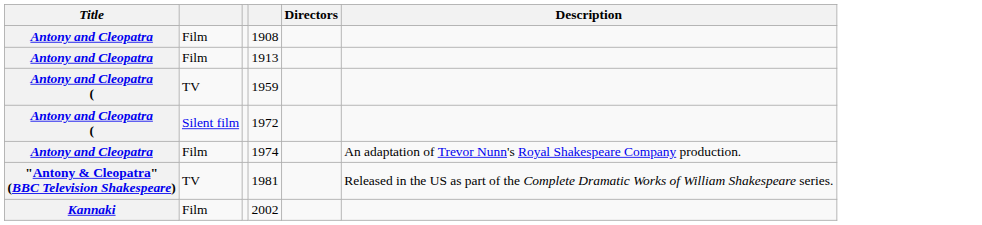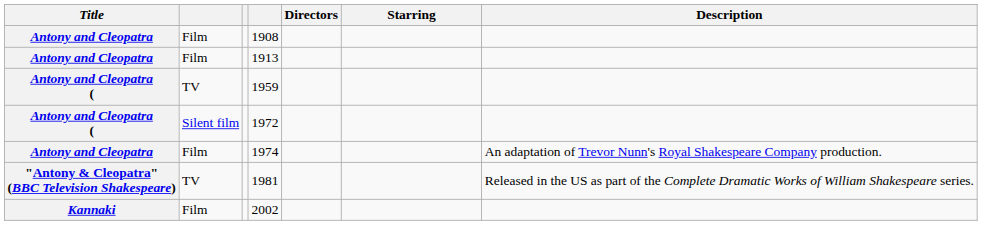+ column: Starring
